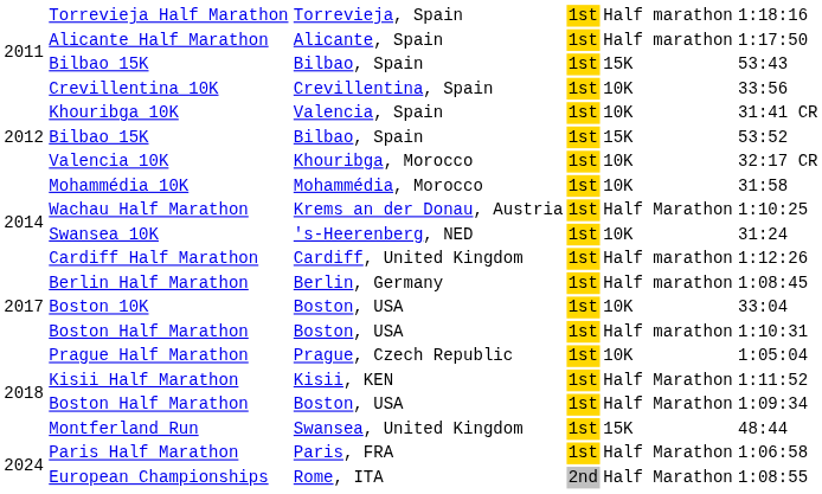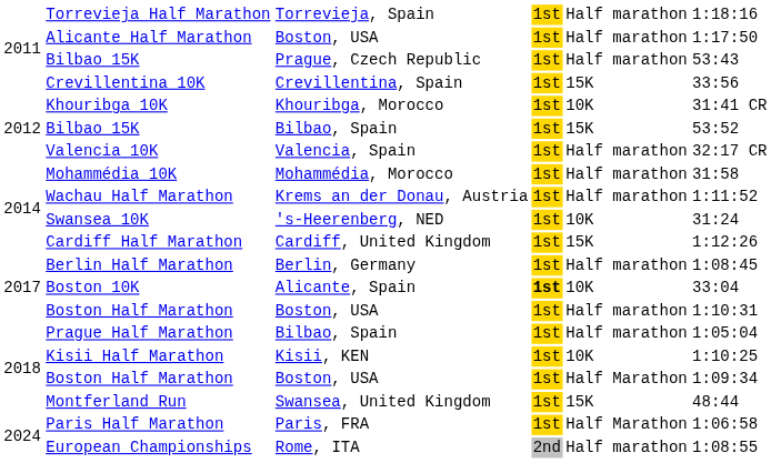Alicante Half Marathon | column 3: Alicante, Spain -> Boston, USA
2011 / Bilbao 15K | column 3: Bilbao, Spain -> Prague, Czech Republic
2011 / Bilbao 15K | column 5: 15K -> Half marathon
Crevillentina 10K | column 5: 10K -> 15K
Khouribga 10K | column 3: Valencia, Spain -> Khouribga, Morocco
Valencia 10K | column 3: Khouribga, Morocco -> Valencia, Spain
Valencia 10K | column 5: 10K -> Half marathon
Mohammédia 10K | column 5: 10K -> Half marathon
Wachau Half Marathon | column 5: Half Marathon -> Half marathon
Wachau Half Marathon | column 6: 1:10:25 -> 1:11:52
Cardiff Half Marathon | column 5: Half marathon -> 15K
Boston 10K | column 3: Boston, USA -> Alicante, Spain
Boston 10K | column 4: normal -> bold
Prague Half Marathon | column 3: Prague, Czech Republic -> Bilbao, Spain
Prague Half Marathon | column 5: 10K -> Half marathon
Kisii Half Marathon | column 5: Half Marathon -> 10K
Kisii Half Marathon | column 6: 1:11:52 -> 1:10:25
European Championships | column 5: Half Marathon -> Half marathon
